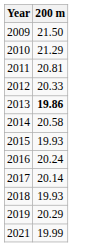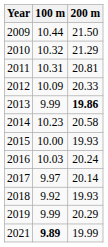+ column: 100 m | 10.44 | 10.32 | 10.31 | 10.09 | 9.99 | 10.23 | 10.00 | 10.03 | 9.97 | 9.92 | 9.99 | 9.89
